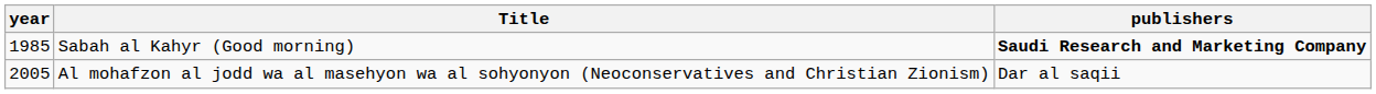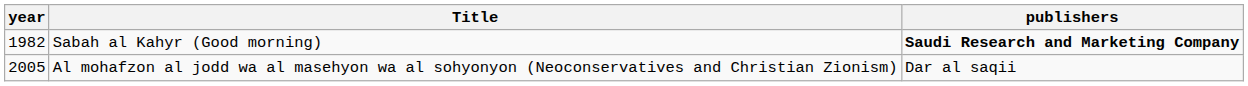Sabah al Kahyr (Good morning) | year: 1985 -> 1982
